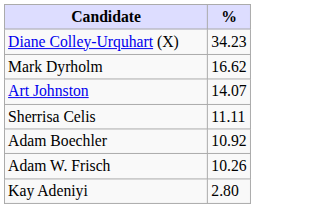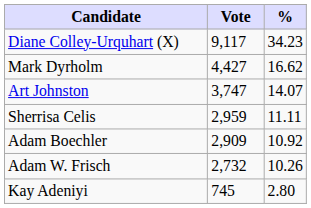+ column: Vote | 9,117 | 4,427 | 3,747 | 2,959 | 2,909 | 2,732 | 745
